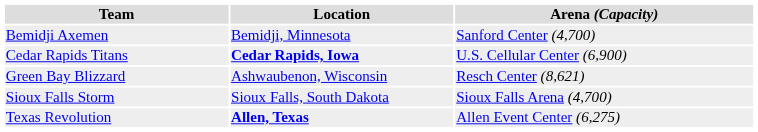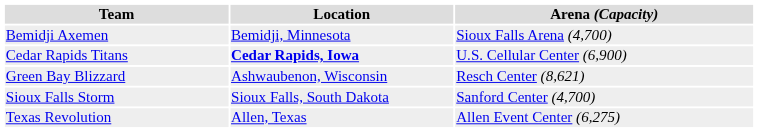Bemidji Axemen | Arena (Capacity): Sanford Center (4,700) -> Sioux Falls Arena (4,700)
Sioux Falls Storm | Arena (Capacity): Sioux Falls Arena (4,700) -> Sanford Center (4,700)
Texas Revolution | Location: bold -> normal
